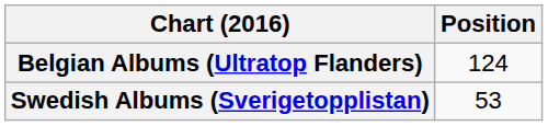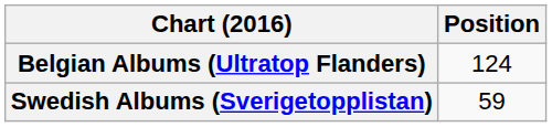Swedish Albums (Sverigetopplistan) | Position: 53 -> 59
